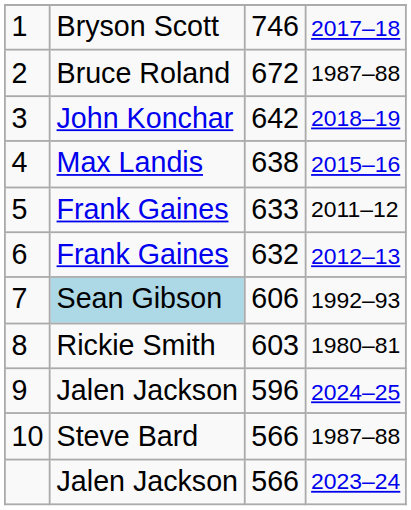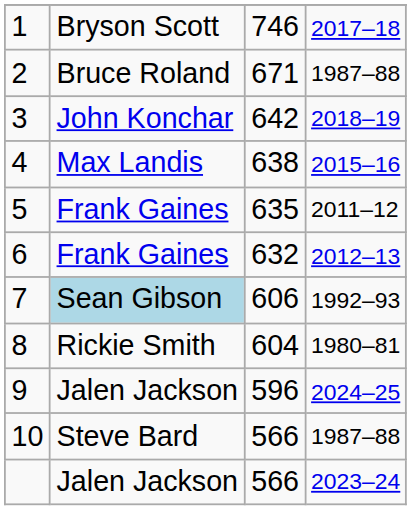2 | column 3: 672 -> 671
5 | column 3: 633 -> 635
8 | column 3: 603 -> 604
